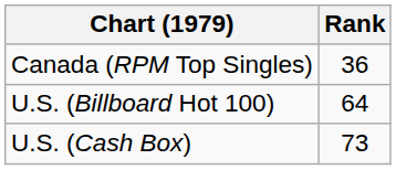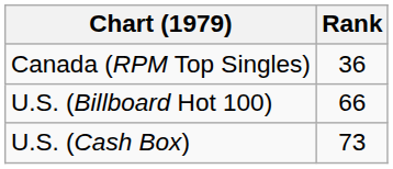U.S. (Billboard Hot 100) | Rank: 64 -> 66
